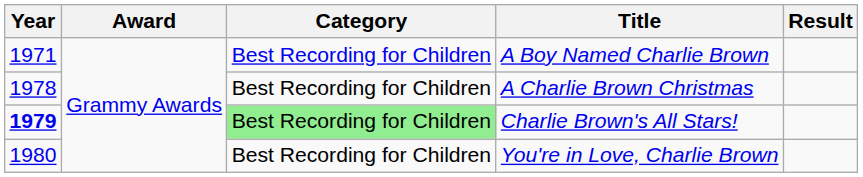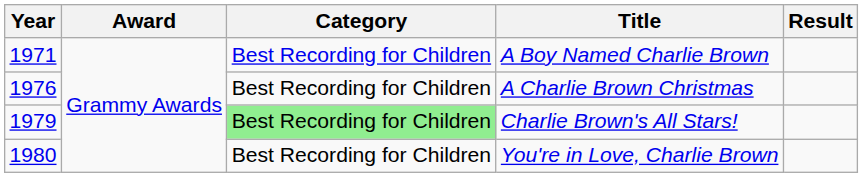A Charlie Brown Christmas | Year: 1978 -> 1976
Charlie Brown's All Stars! | Year: bold -> normal
